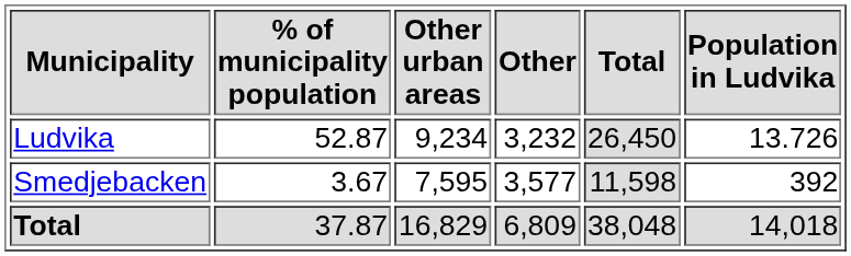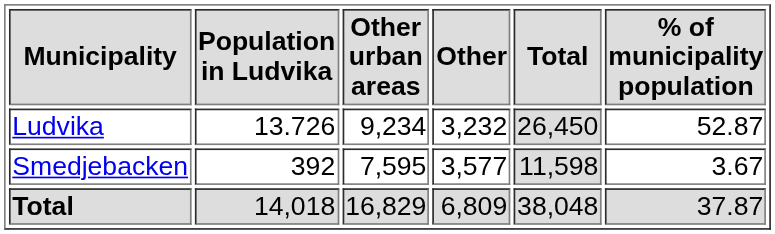columns swapped: Population in Ludvika <-> % of municipality population
